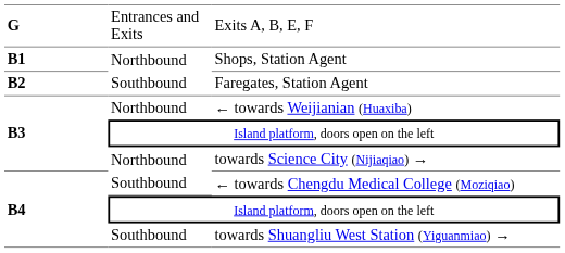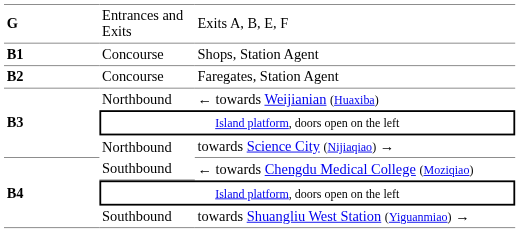Shops, Station Agent | column 2: Northbound -> Concourse
Faregates, Station Agent | column 2: Southbound -> Concourse
